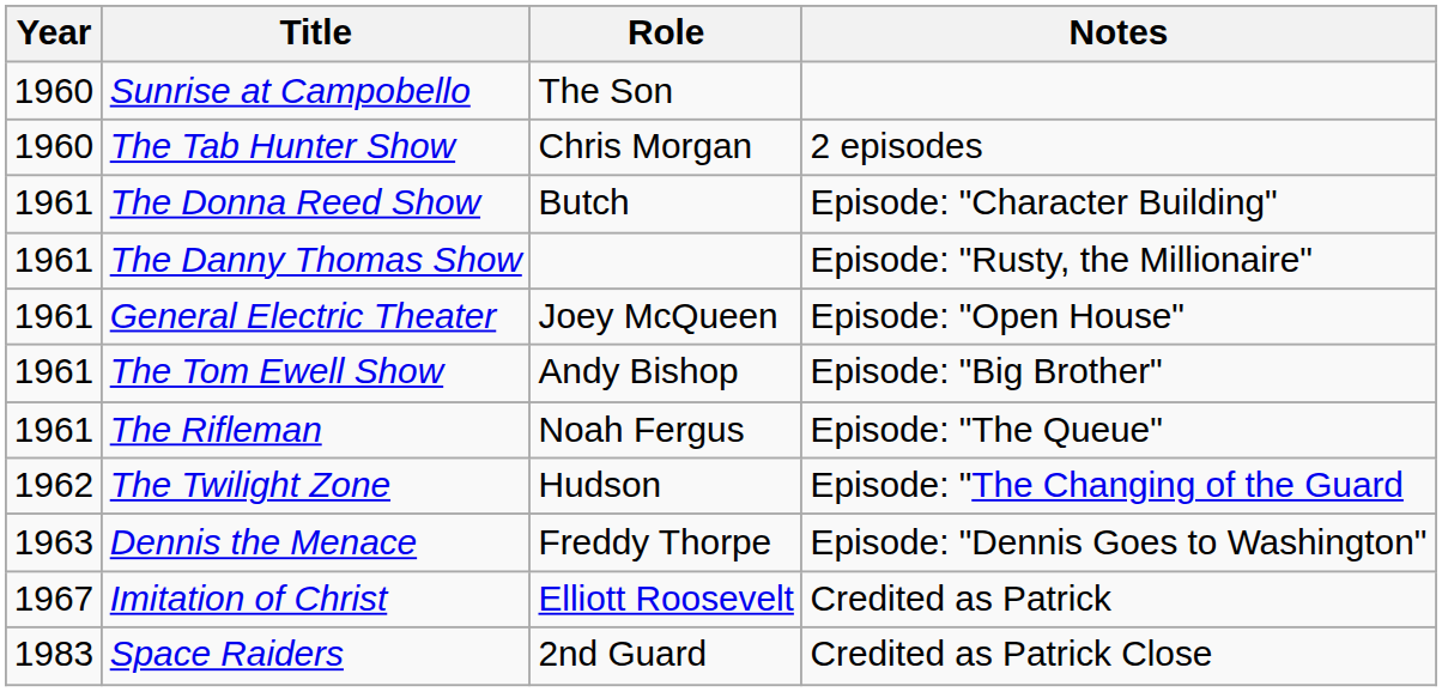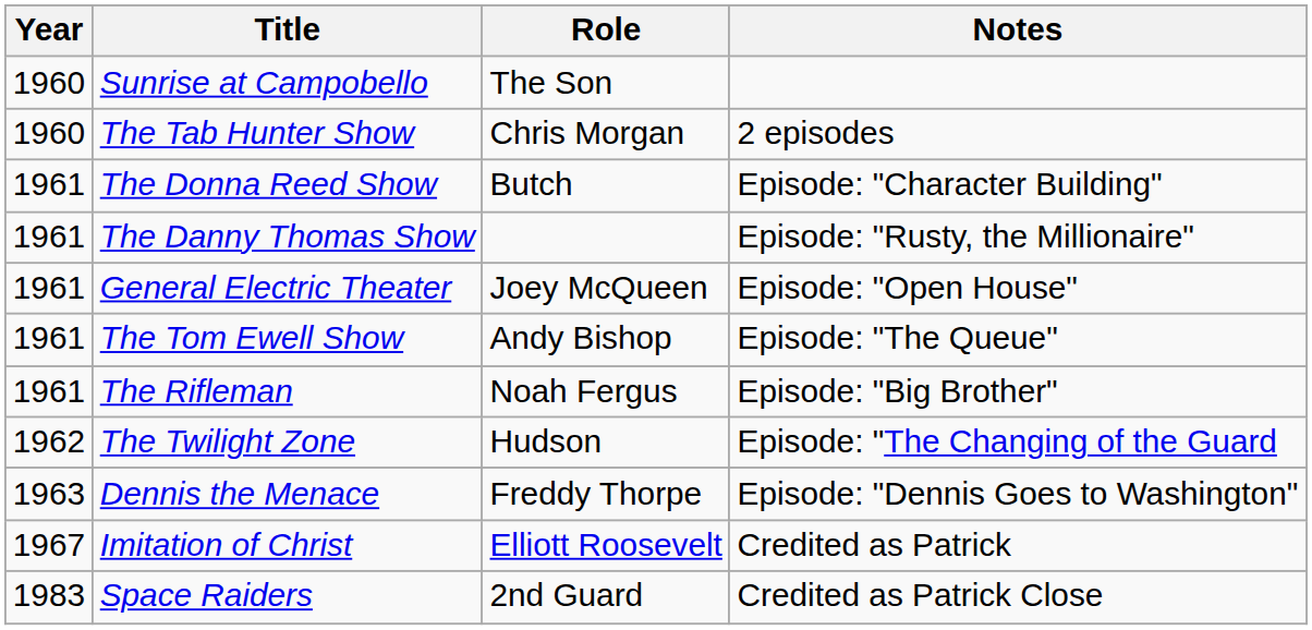The Tom Ewell Show | Notes: Episode: "Big Brother" -> Episode: "The Queue"
The Rifleman | Notes: Episode: "The Queue" -> Episode: "Big Brother"
